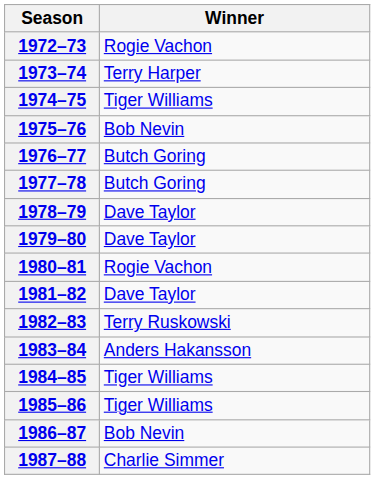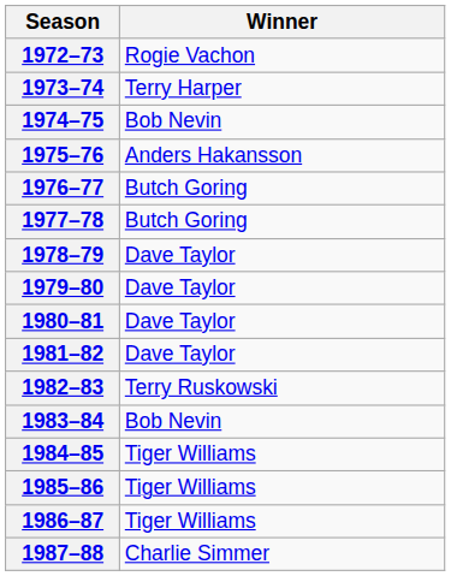1974–75 | Winner: Tiger Williams -> Bob Nevin
1975–76 | Winner: Bob Nevin -> Anders Hakansson
1980–81 | Winner: Rogie Vachon -> Dave Taylor
1983–84 | Winner: Anders Hakansson -> Bob Nevin
1986–87 | Winner: Bob Nevin -> Tiger Williams
